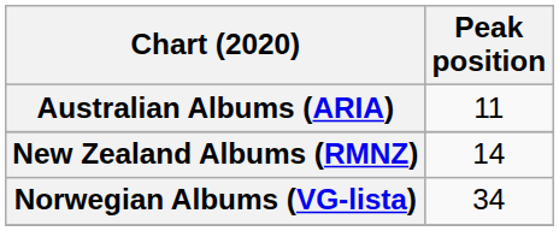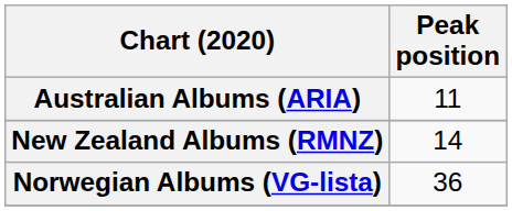Norwegian Albums (VG-lista) | Peak position: 34 -> 36
